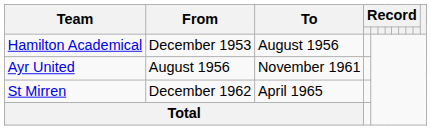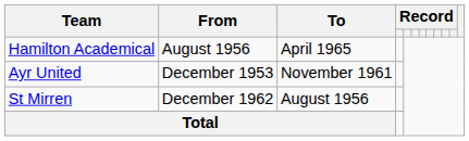Hamilton Academical | From: December 1953 -> August 1956
Hamilton Academical | To: August 1956 -> April 1965
Ayr United | From: August 1956 -> December 1953
St Mirren | To: April 1965 -> August 1956
